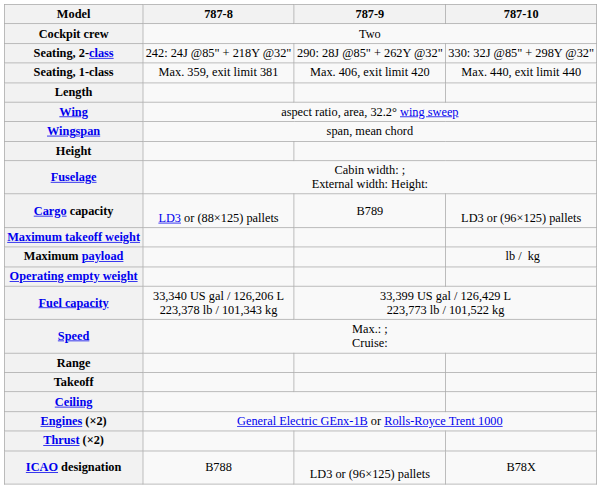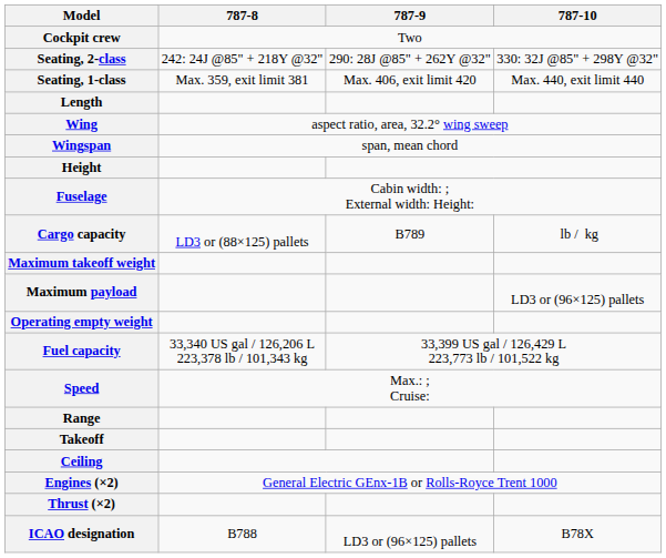Cargo capacity | 787-10: LD3 or (96×125) pallets -> lb / kg
Maximum payload | 787-10: lb / kg -> LD3 or (96×125) pallets
